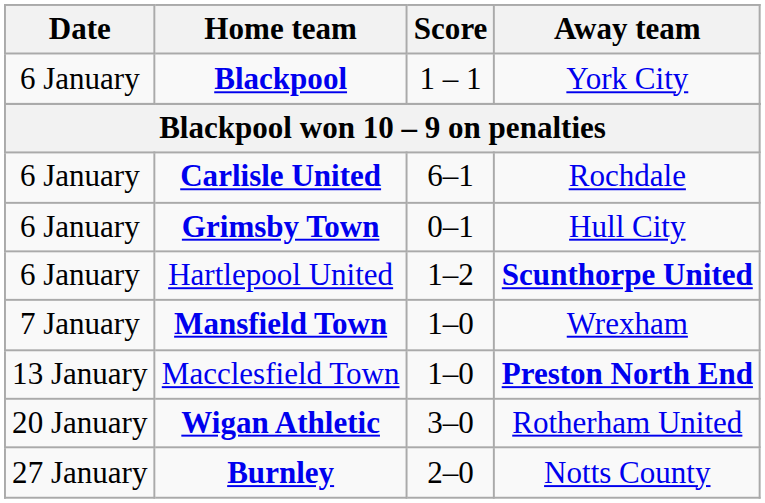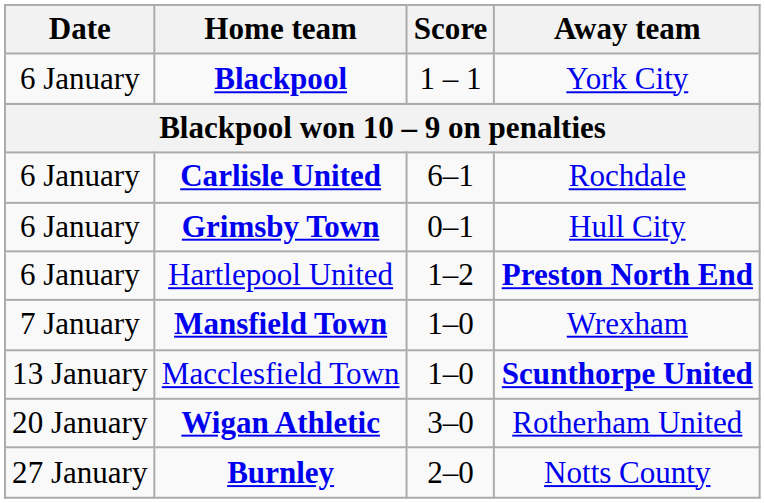Hartlepool United | Away team: Scunthorpe United -> Preston North End
Macclesfield Town | Away team: Preston North End -> Scunthorpe United
